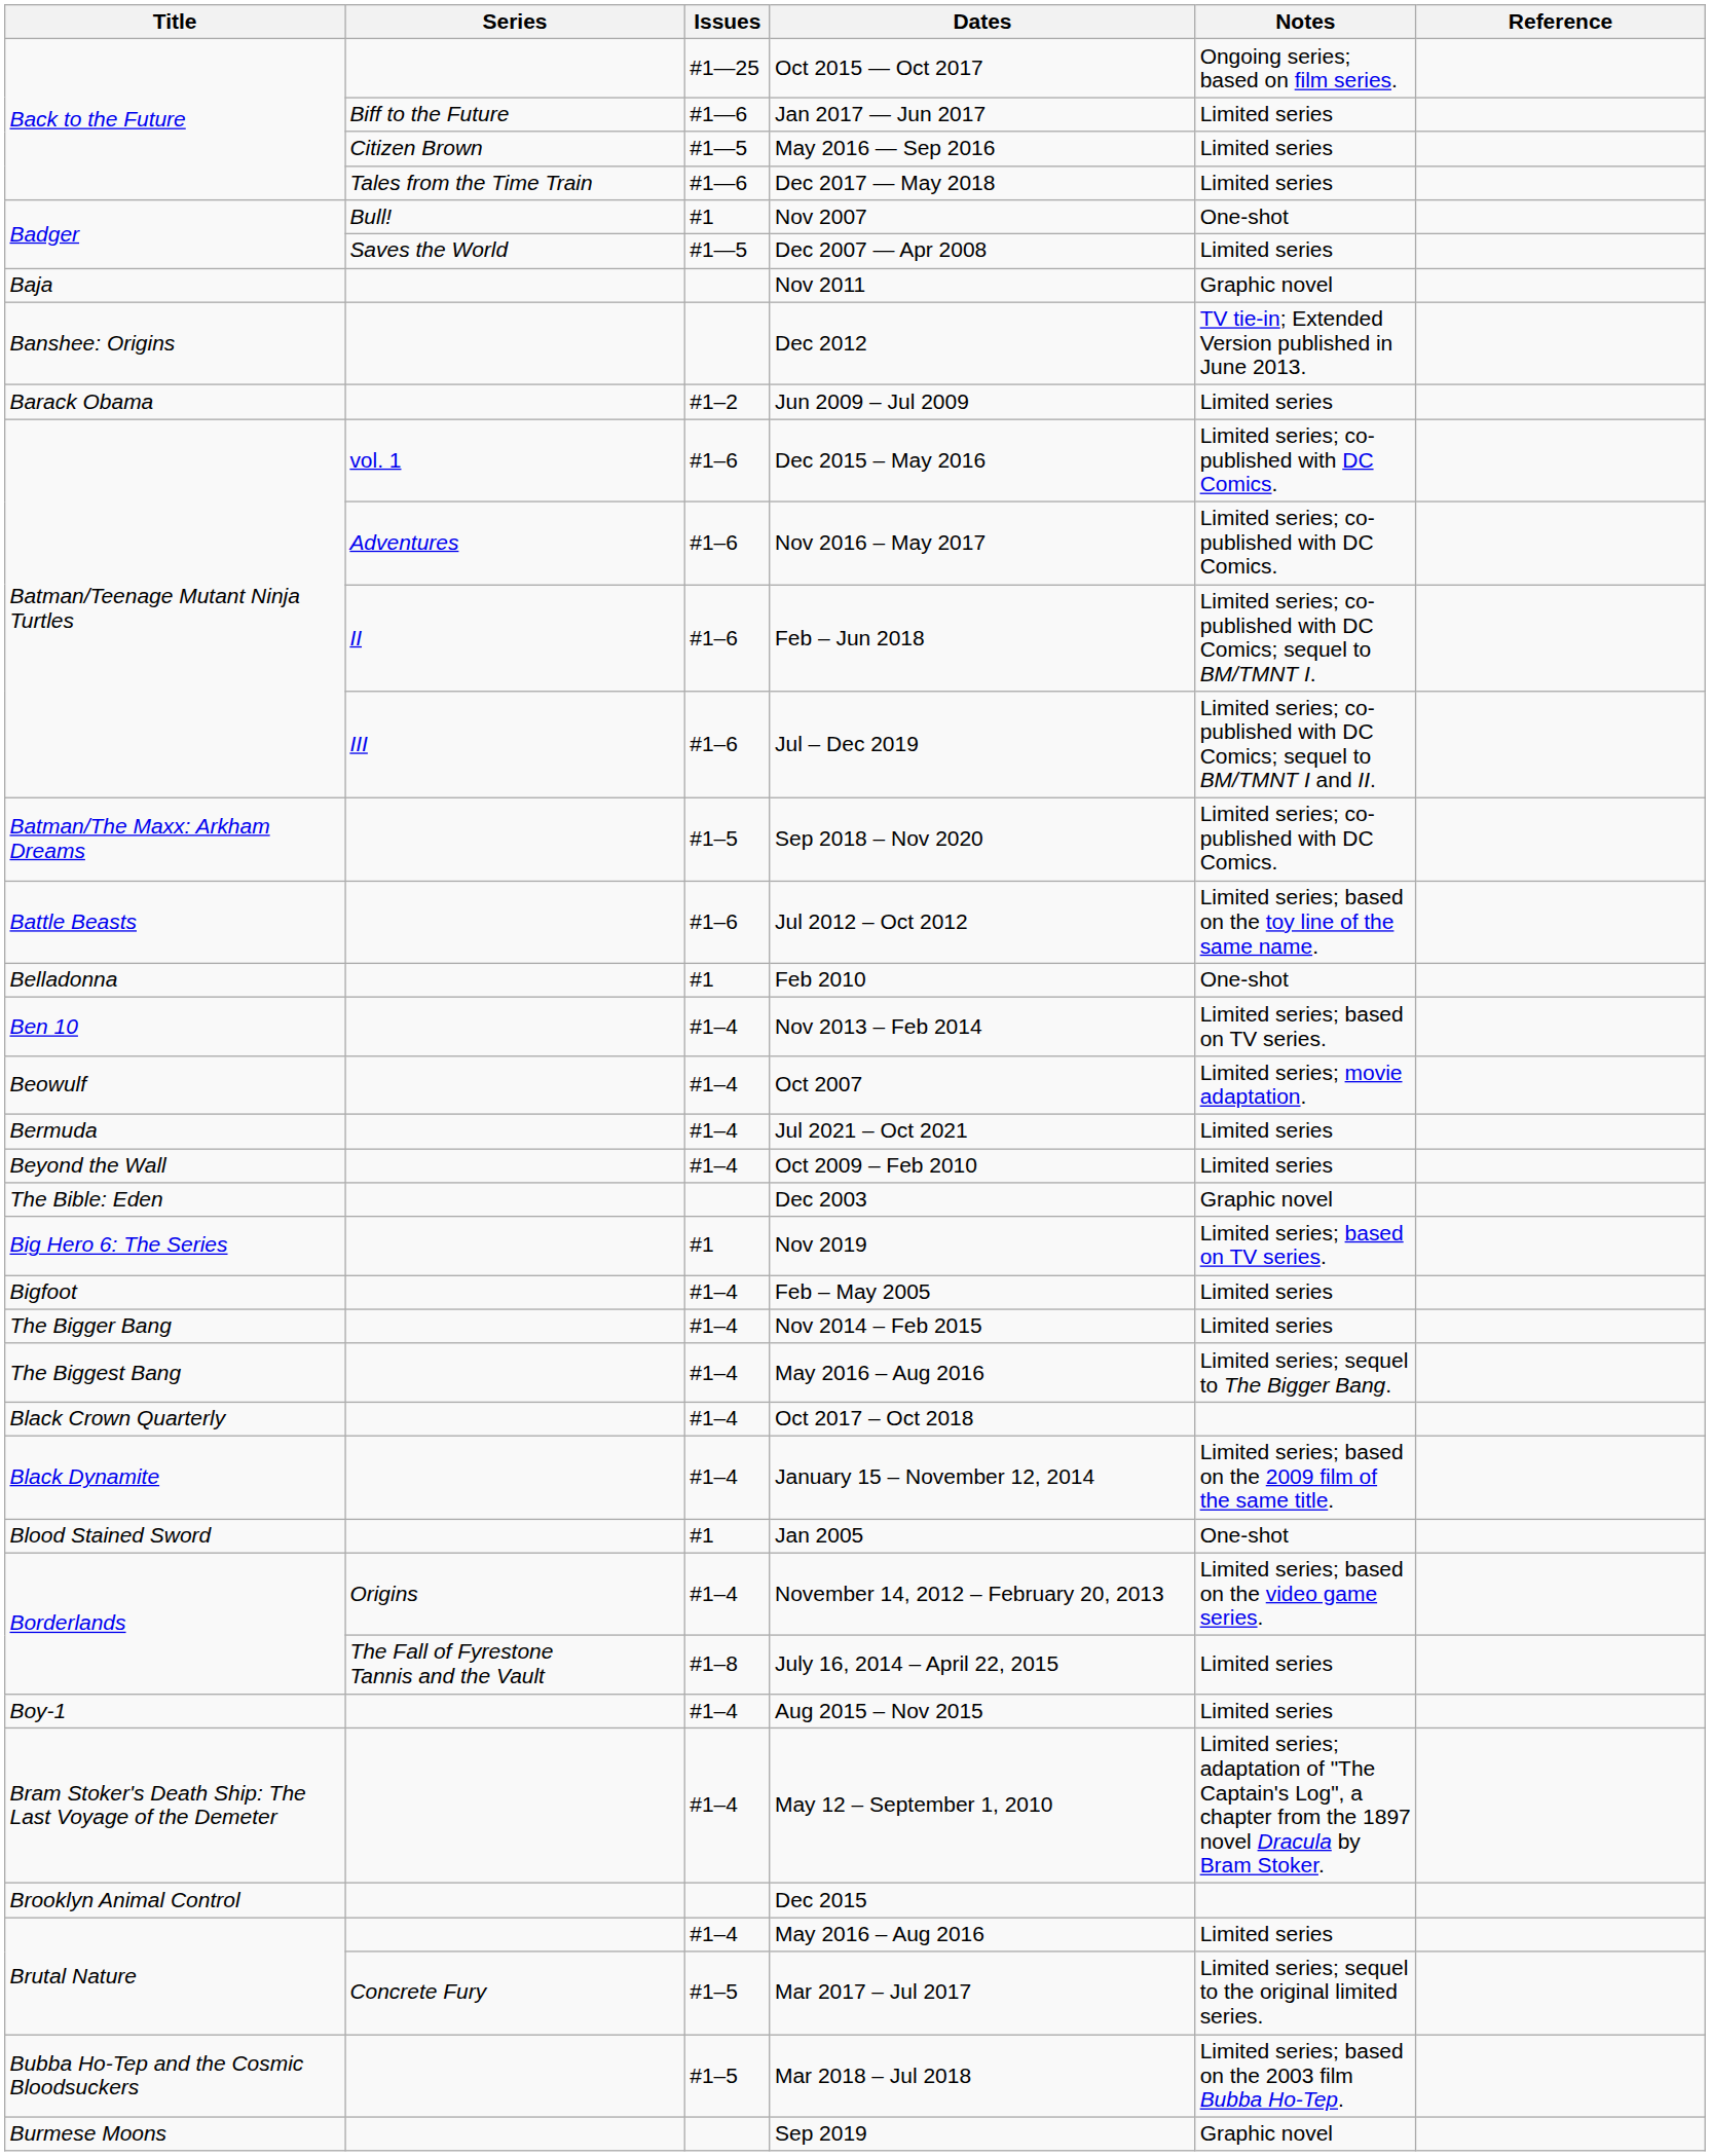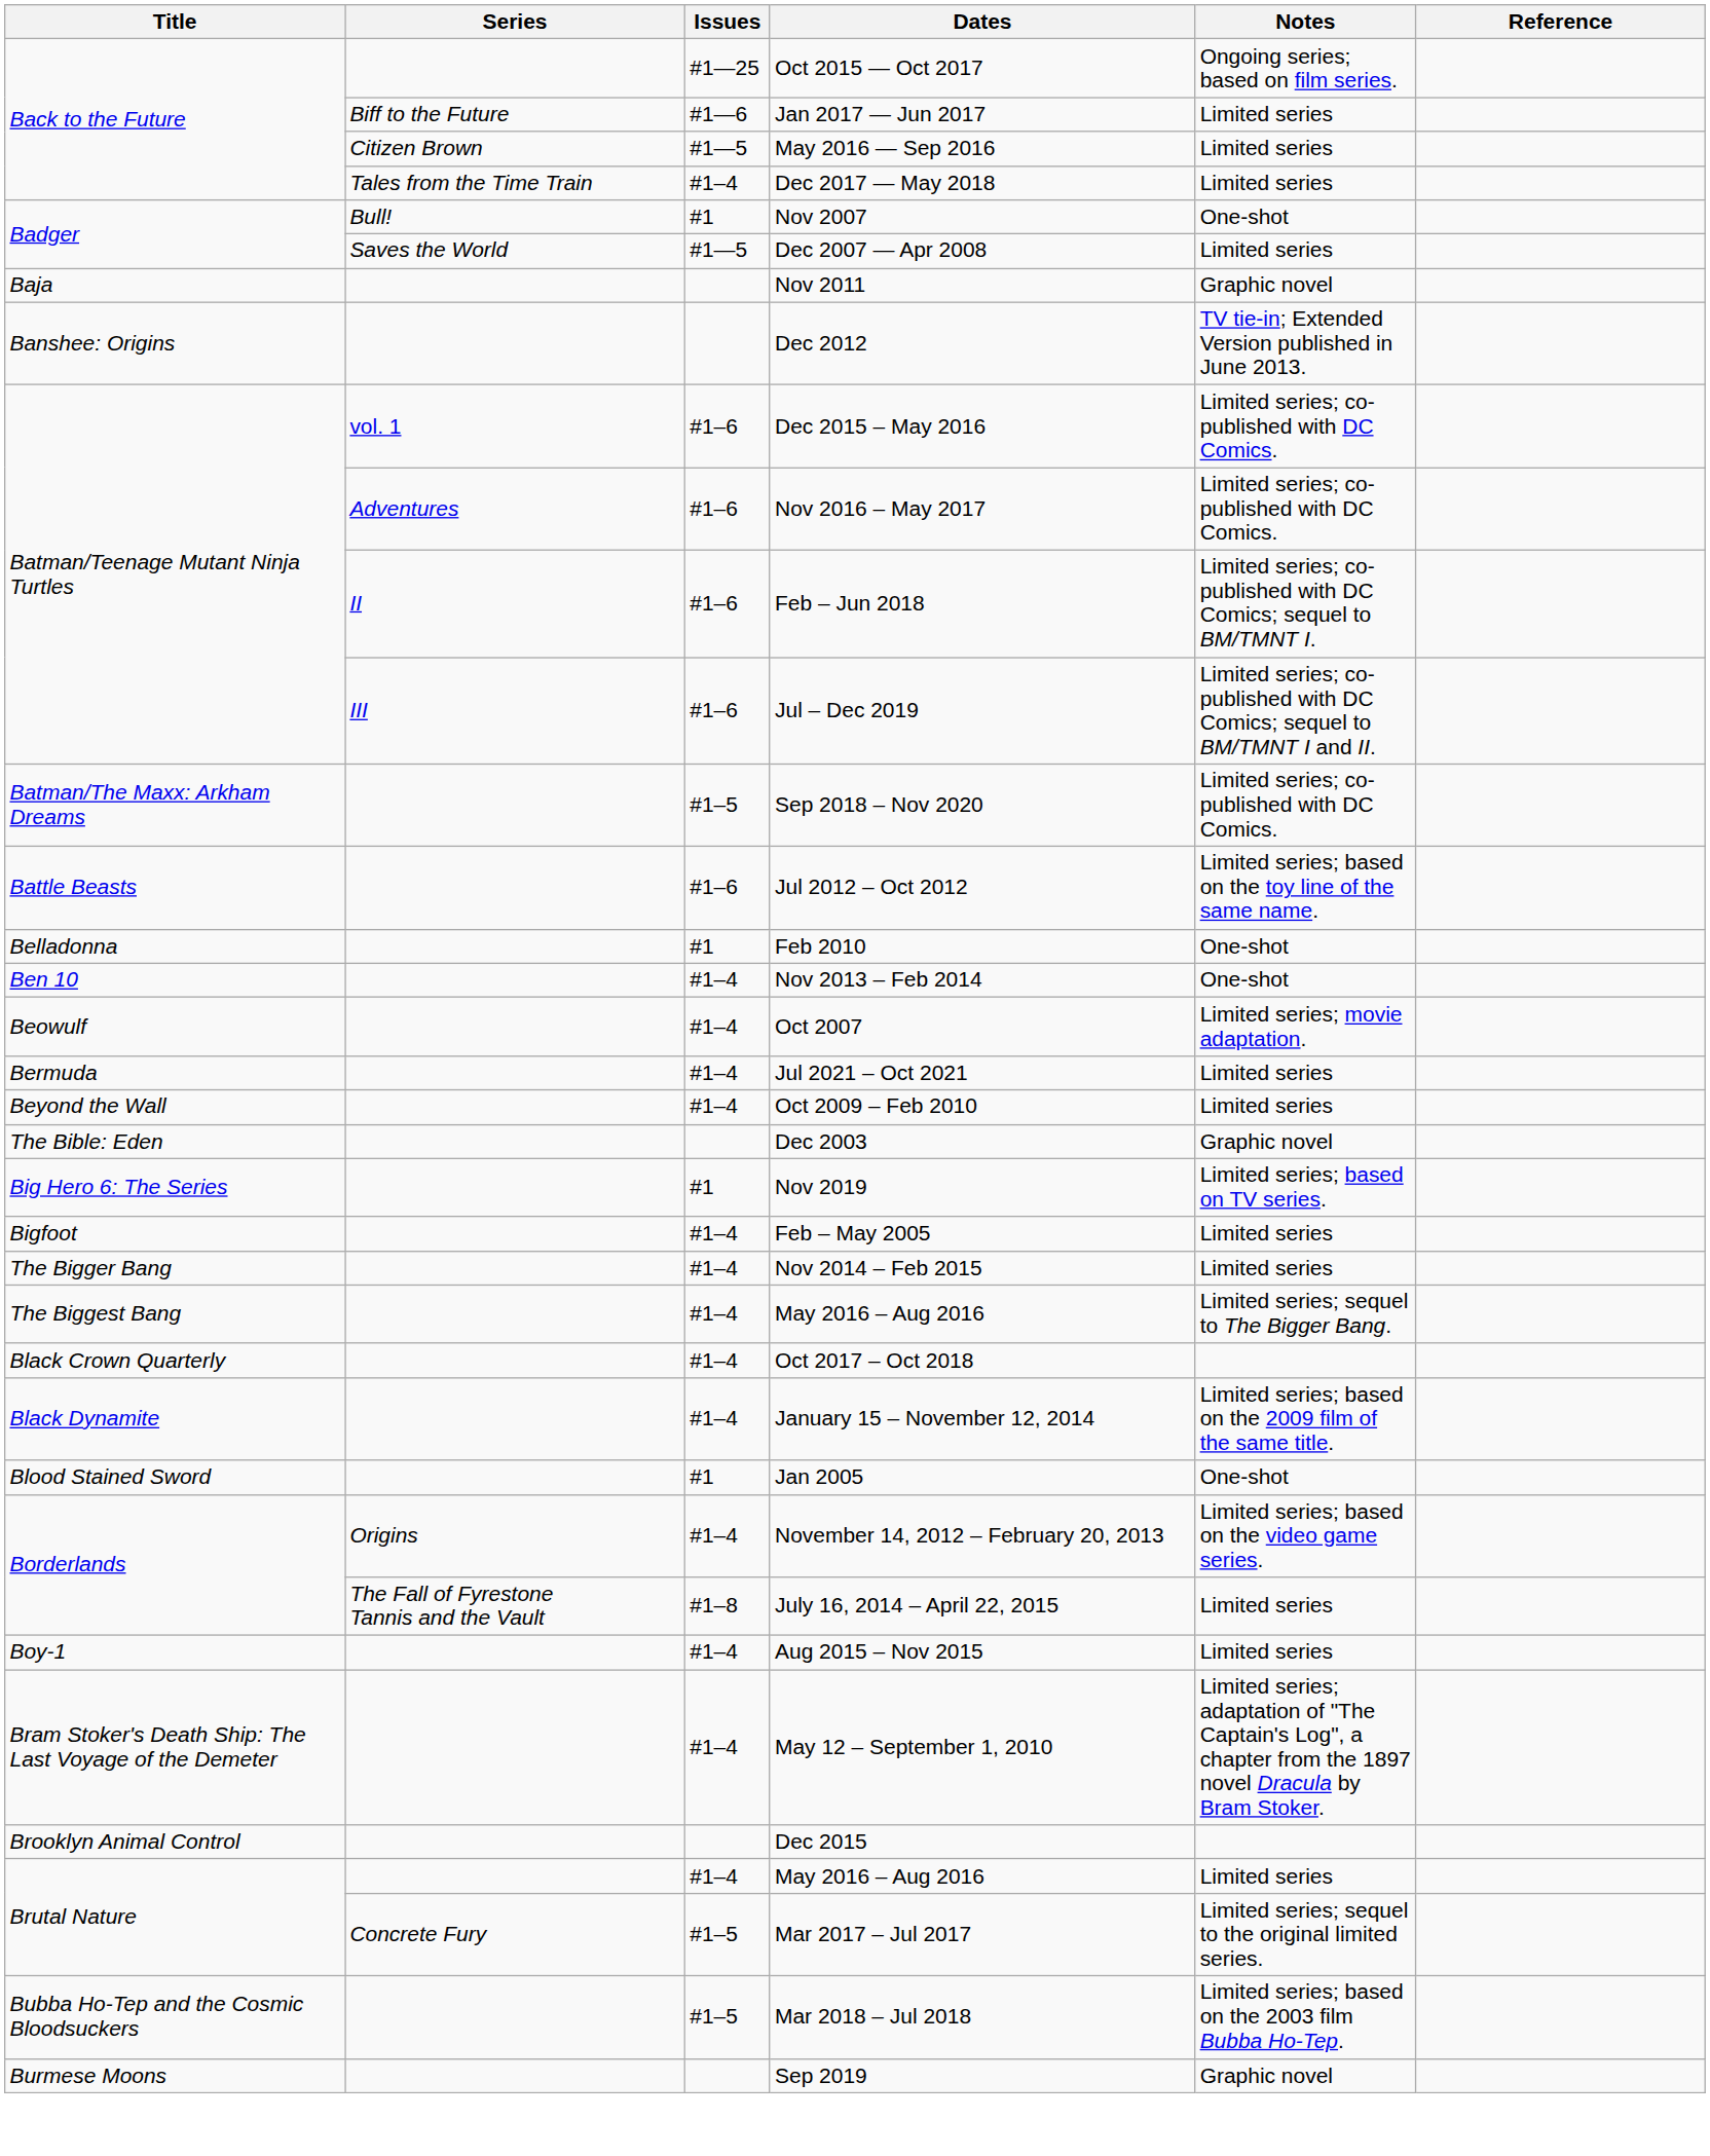Dec 2017 — May 2018 | Issues: #1—6 -> #1–4
- row: Barack Obama | #1–2 | Jun 2009 – Jul 2009 | Limited series
Nov 2013 – Feb 2014 | Notes: Limited series; based on TV series. -> One-shot
